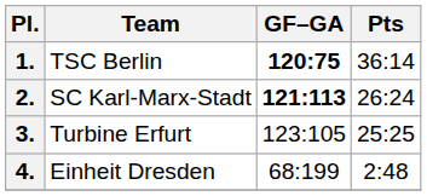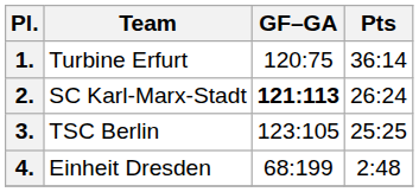1. | Team: TSC Berlin -> Turbine Erfurt
1. | GF–GA: bold -> normal
3. | Team: Turbine Erfurt -> TSC Berlin
